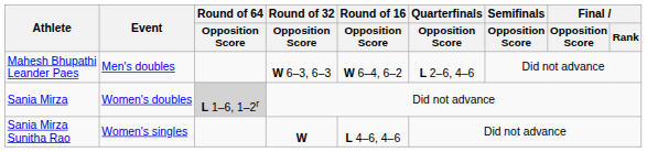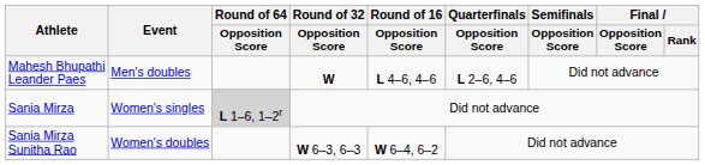Mahesh Bhupathi Leander Paes | Round of 32 / Opposition Score: W 6–3, 6–3 -> W
Mahesh Bhupathi Leander Paes | Round of 16 / Opposition Score: W 6–4, 6–2 -> L 4–6, 4–6
Sania Mirza | Event: Women's doubles -> Women's singles
Sania Mirza Sunitha Rao | Event: Women's singles -> Women's doubles
Sania Mirza Sunitha Rao | Round of 32 / Opposition Score: W -> W 6–3, 6–3
Sania Mirza Sunitha Rao | Round of 16 / Opposition Score: L 4–6, 4–6 -> W 6–4, 6–2
